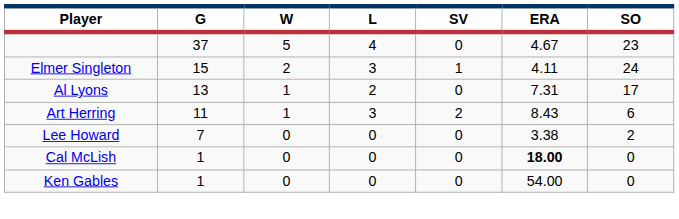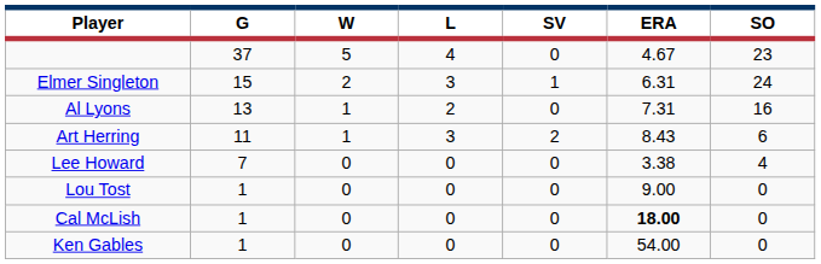Elmer Singleton | ERA: 4.11 -> 6.31
Al Lyons | SO: 17 -> 16
Lee Howard | SO: 2 -> 4
+ row: Lou Tost | 1 | 0 | 0 | 0 | 9.00 | 0
